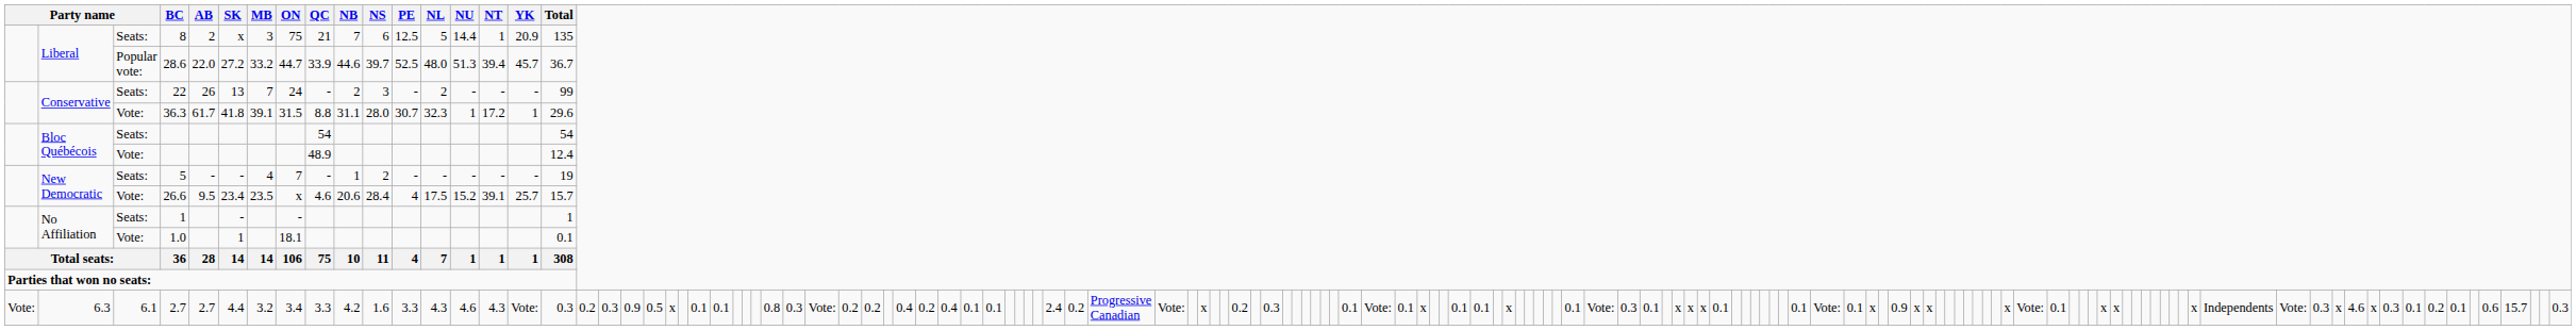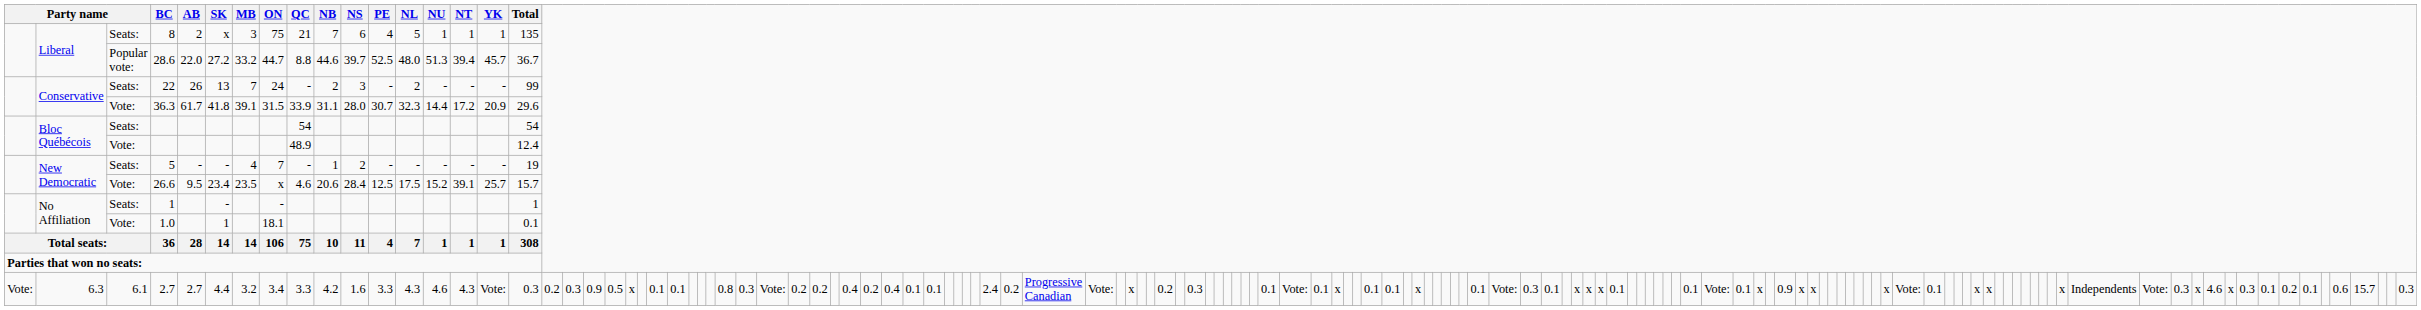8 | PE: 12.5 -> 4
8 | NU: 14.4 -> 1
8 | YK: 20.9 -> 1
28.6 | QC: 33.9 -> 8.8
36.3 | QC: 8.8 -> 33.9
36.3 | NU: 1 -> 14.4
36.3 | YK: 1 -> 20.9
26.6 | PE: 4 -> 12.5
